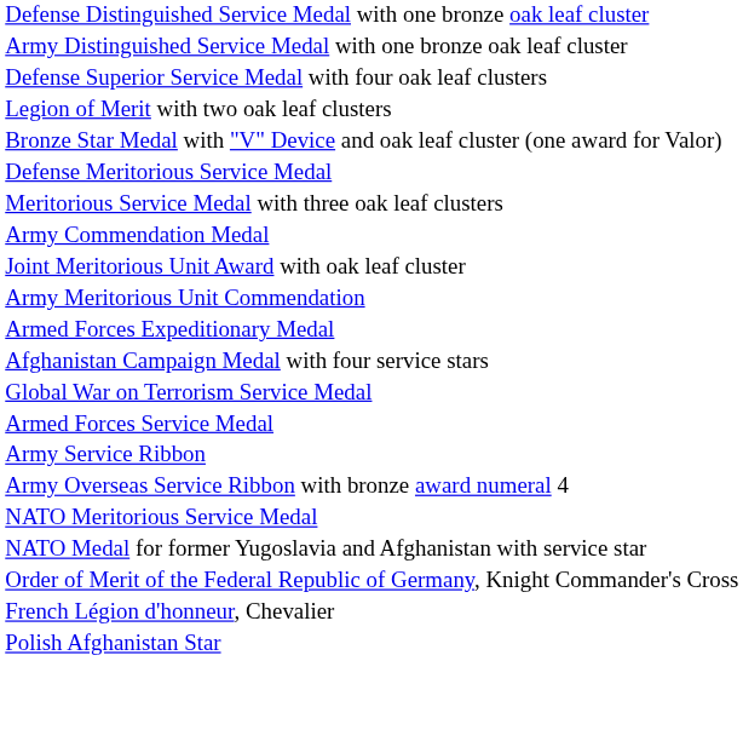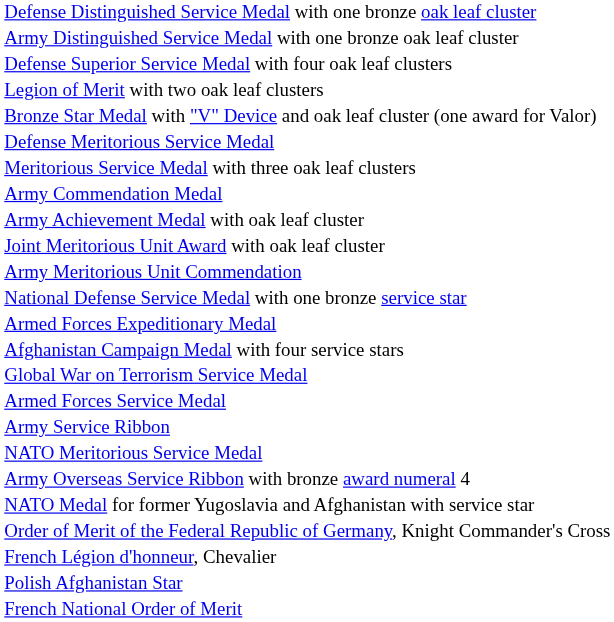+ row: Army Achievement Medal with oak leaf cluster
+ row: National Defense Service Medal with one bronze service star
rows swapped: Army Overseas Service Ribbon with bronze award numeral 4 <-> NATO Meritorious Service Medal
+ row: French National Order of Merit
